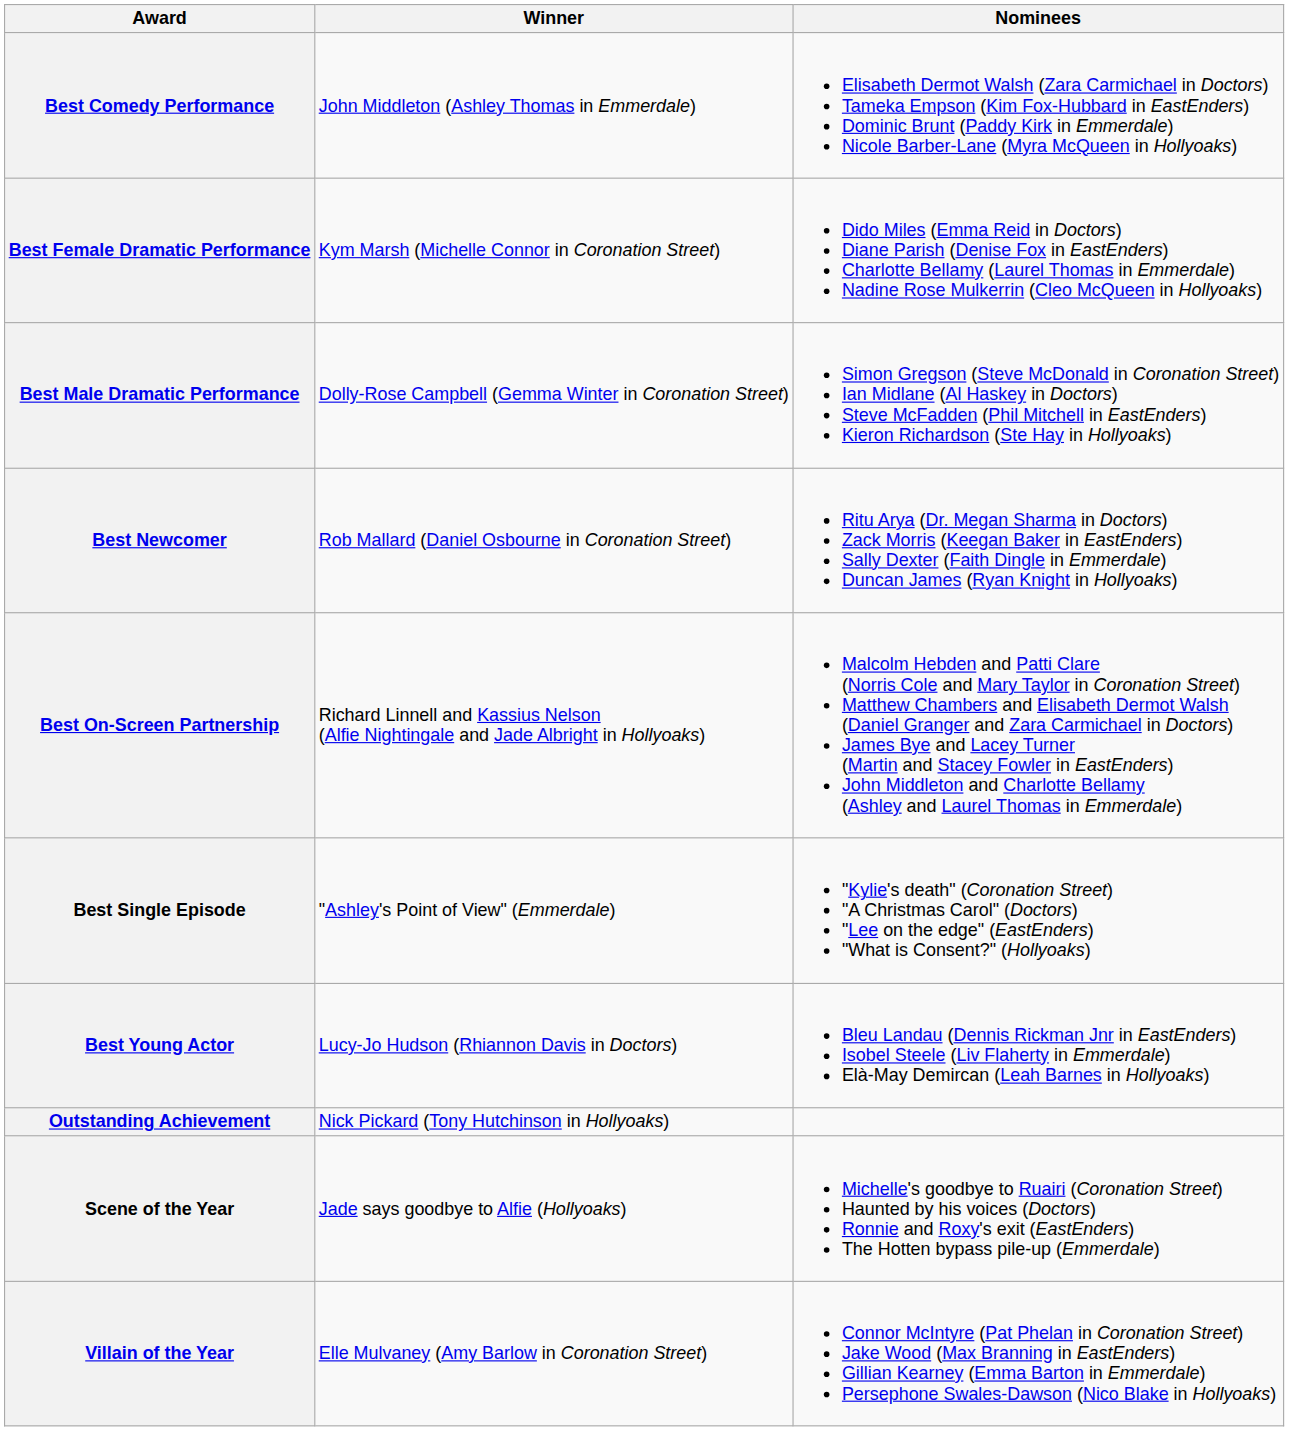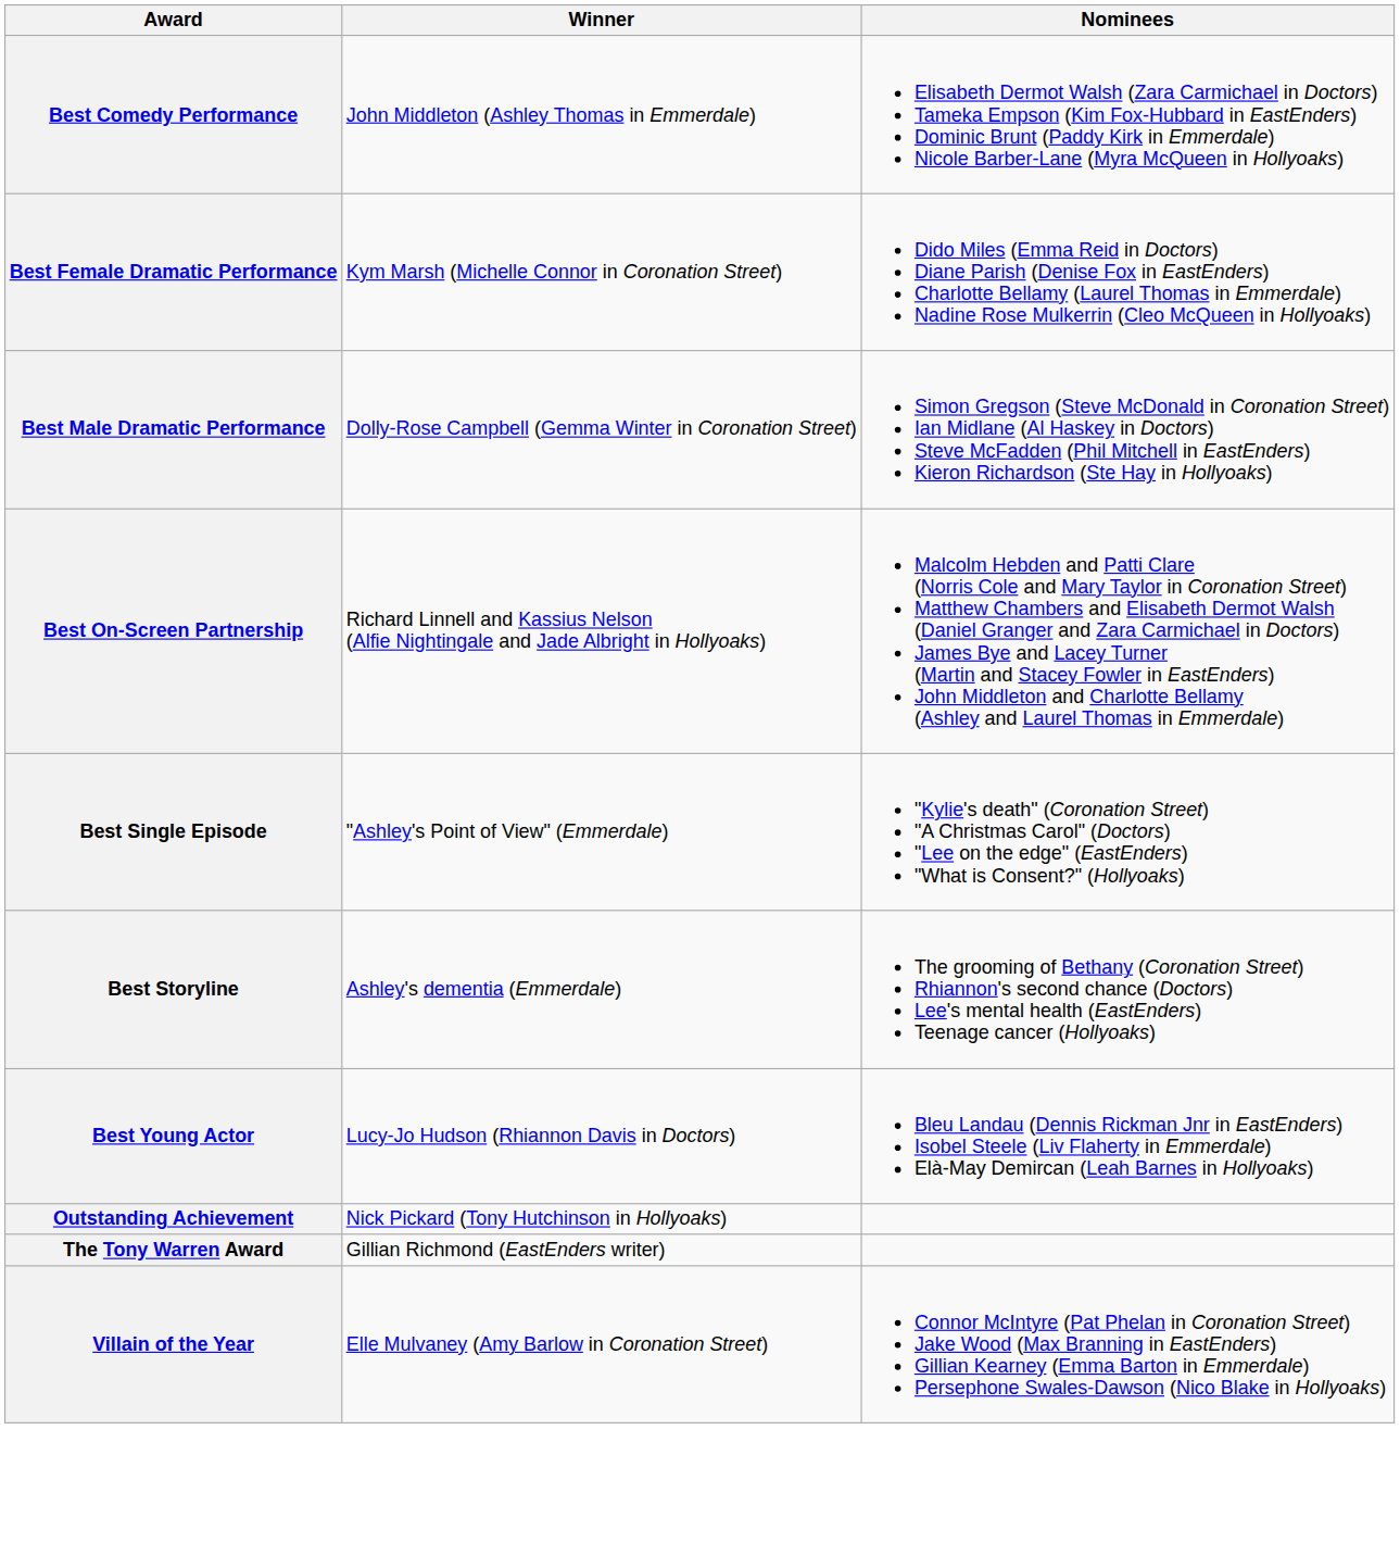- row: Best Newcomer | Rob Mallard (Daniel Osbourne in Coronation Street) | Ritu Arya (Dr. Megan Sharma in Doctors) Zack Morris (Keegan Baker in EastEnders) Sally Dexter (Faith Dingle in Emmerdale) Duncan James (Ryan Knight in Hollyoaks)
+ row: Best Storyline | Ashley's dementia (Emmerdale) | The grooming of Bethany (Coronation Street) Rhiannon's second chance (Doctors) Lee's mental health (EastEnders) Teenage cancer (Hollyoaks)
- row: Scene of the Year | Jade says goodbye to Alfie (Hollyoaks) | Michelle's goodbye to Ruairi (Coronation Street) Haunted by his voices (Doctors) Ronnie and Roxy's exit (EastEnders) The Hotten bypass pile-up (Emmerdale)
+ row: The Tony Warren Award | Gillian Richmond (EastEnders writer)
